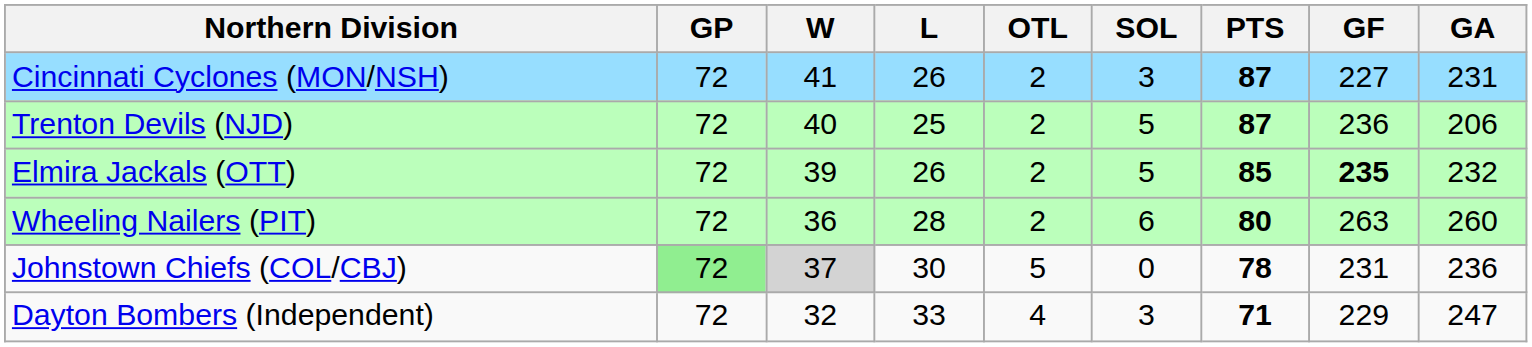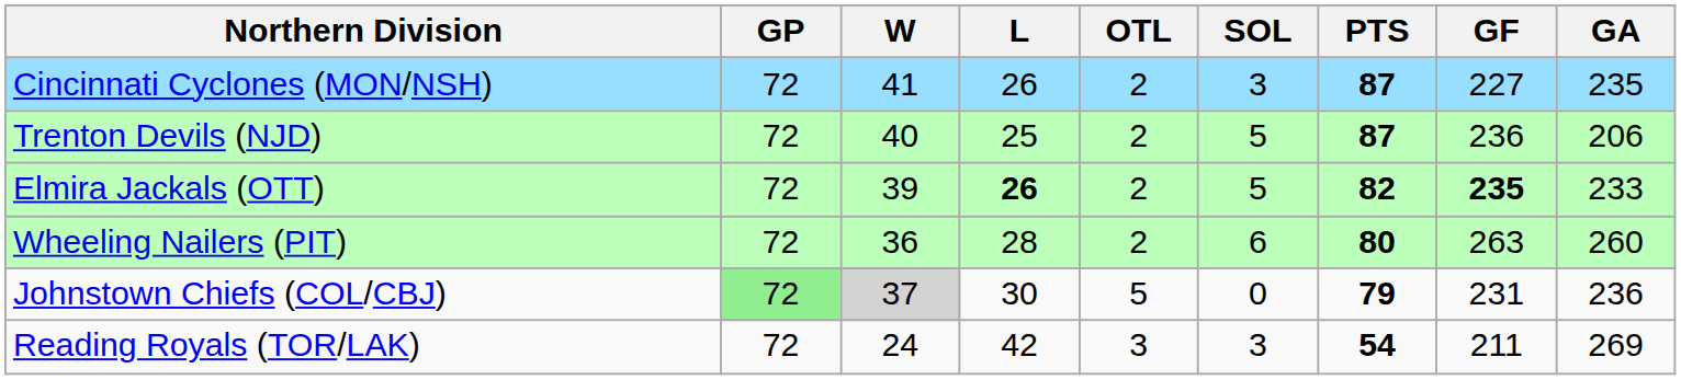Cincinnati Cyclones (MON/NSH) | GA: 231 -> 235
Elmira Jackals (OTT) | L: normal -> bold
Elmira Jackals (OTT) | PTS: 85 -> 82
Elmira Jackals (OTT) | GA: 232 -> 233
Johnstown Chiefs (COL/CBJ) | PTS: 78 -> 79
- row: Dayton Bombers (Independent) | 72 | 32 | 33 | 4 | 3 | 71 | 229 | 247
+ row: Reading Royals (TOR/LAK) | 72 | 24 | 42 | 3 | 3 | 54 | 211 | 269
